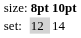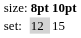set: | column 3: 14 -> 15
